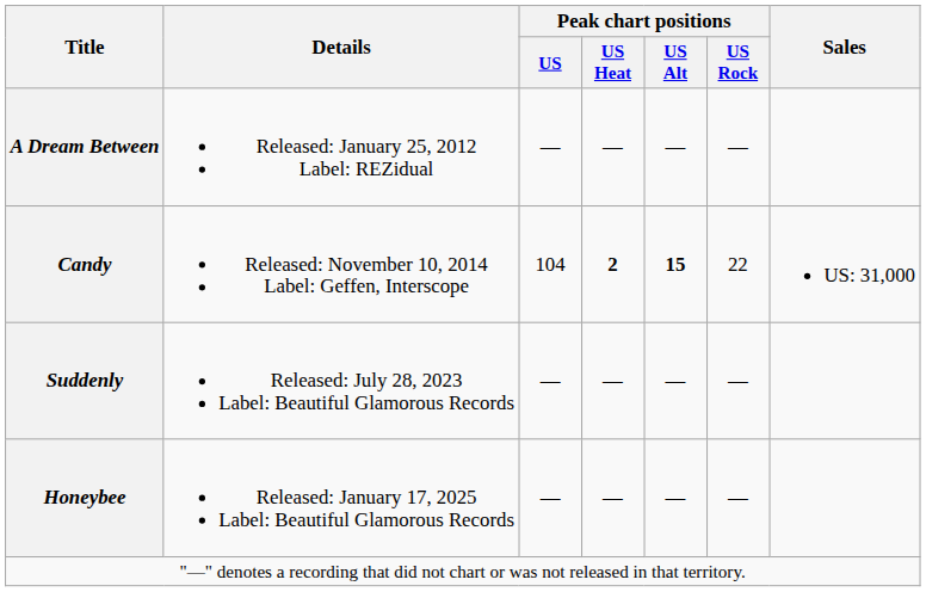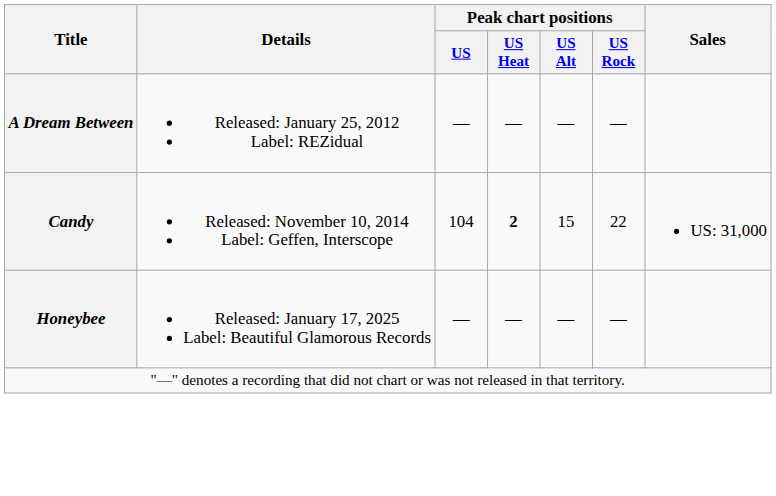Candy | Peak chart positions / US Alt: bold -> normal
- row: Suddenly | Released: July 28, 2023 Label: Beautiful Glamorous Records | — | — | — | —
